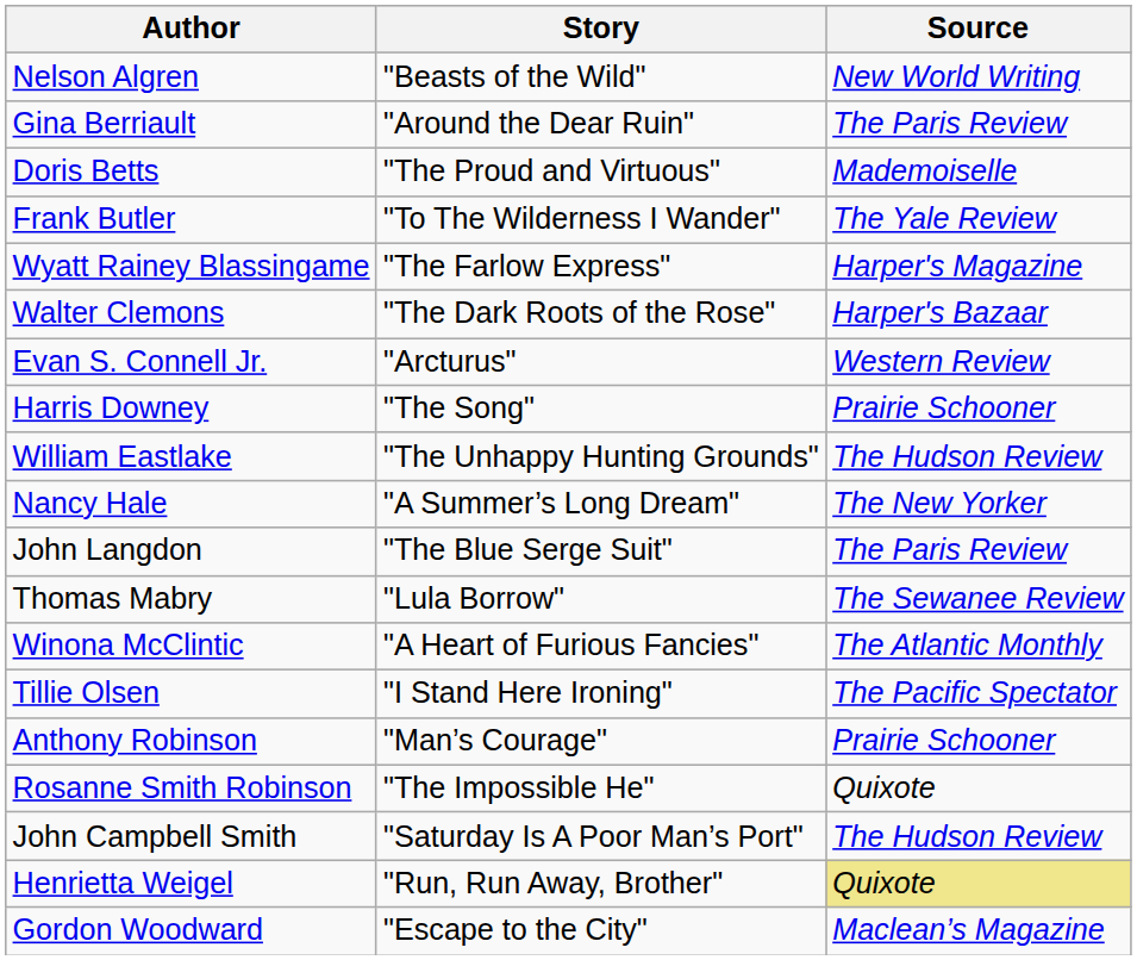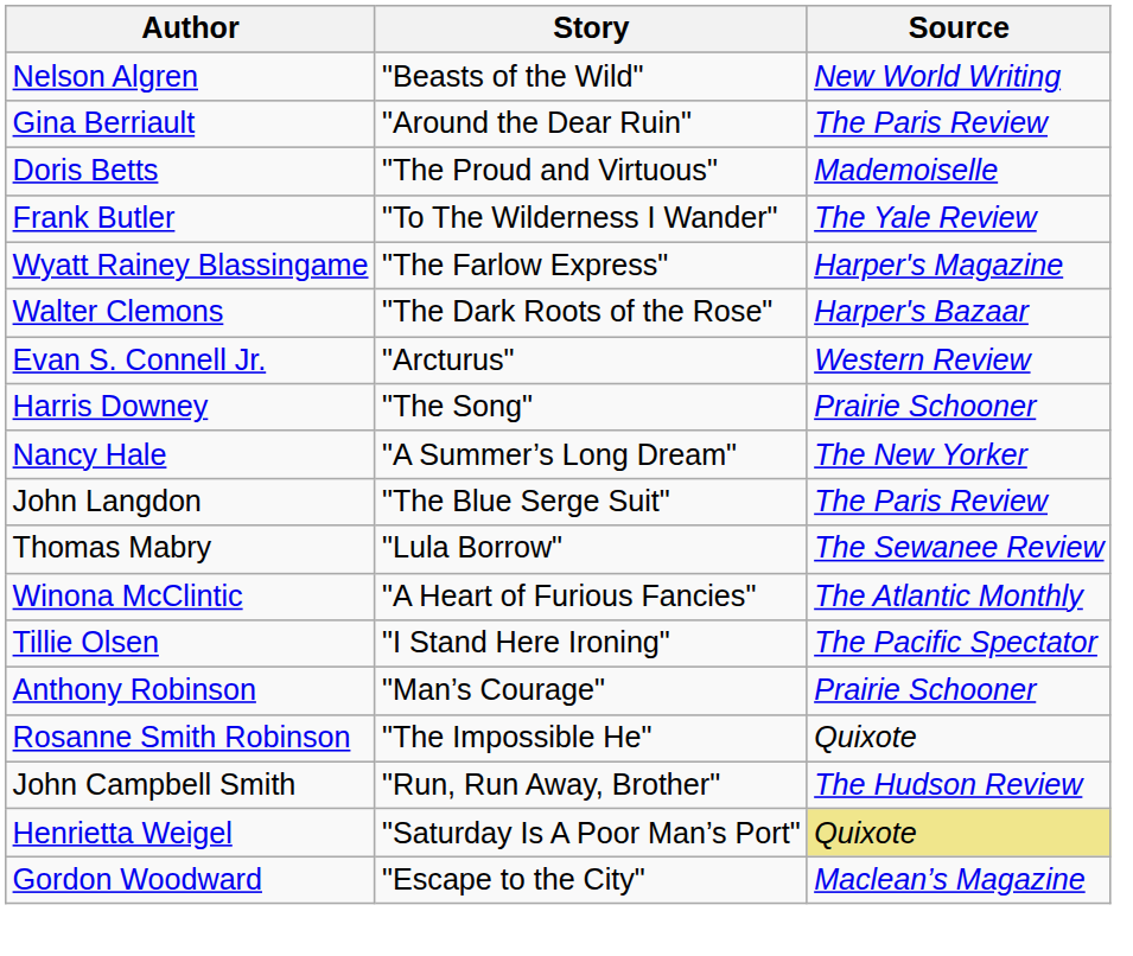- row: William Eastlake | "The Unhappy Hunting Grounds" | The Hudson Review
John Campbell Smith | Story: "Saturday Is A Poor Man’s Port" -> "Run, Run Away, Brother"
Henrietta Weigel | Story: "Run, Run Away, Brother" -> "Saturday Is A Poor Man’s Port"
